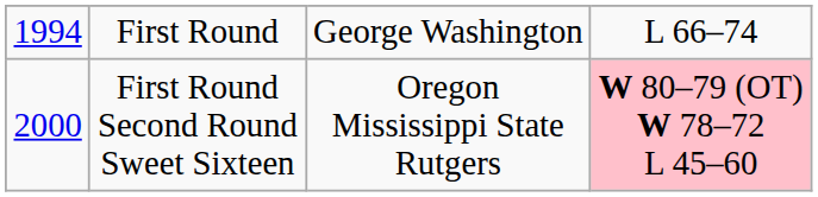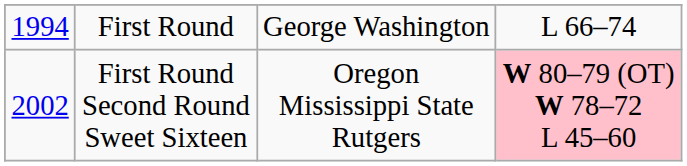First Round Second Round Sweet Sixteen | column 1: 2000 -> 2002
